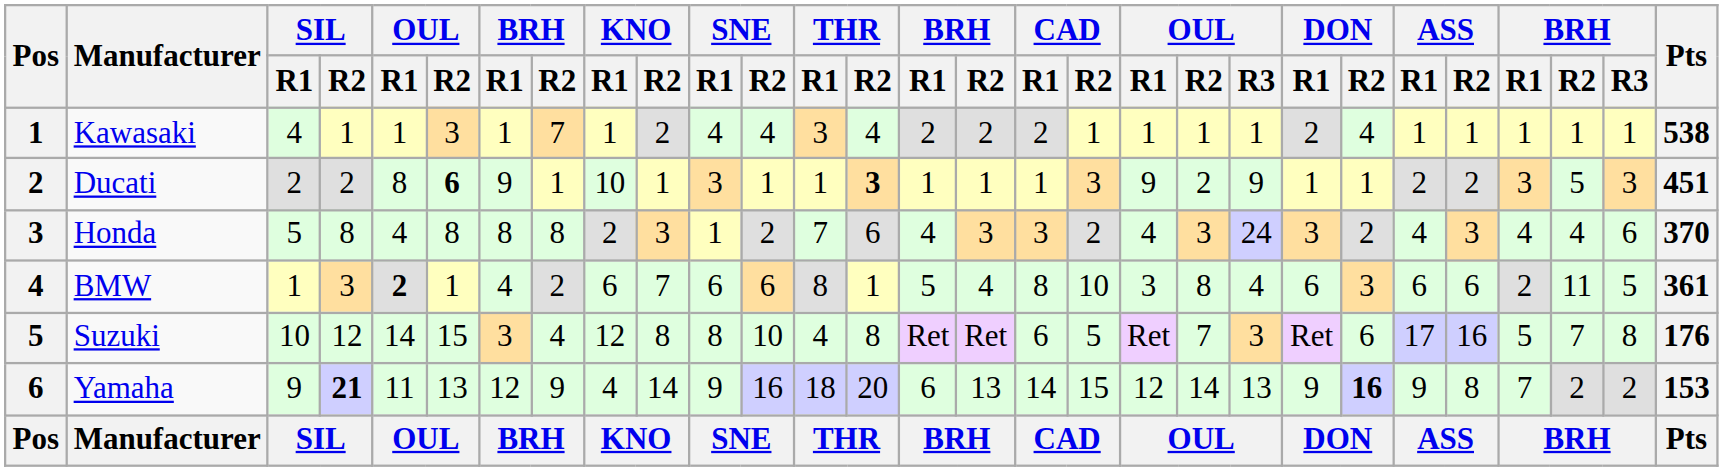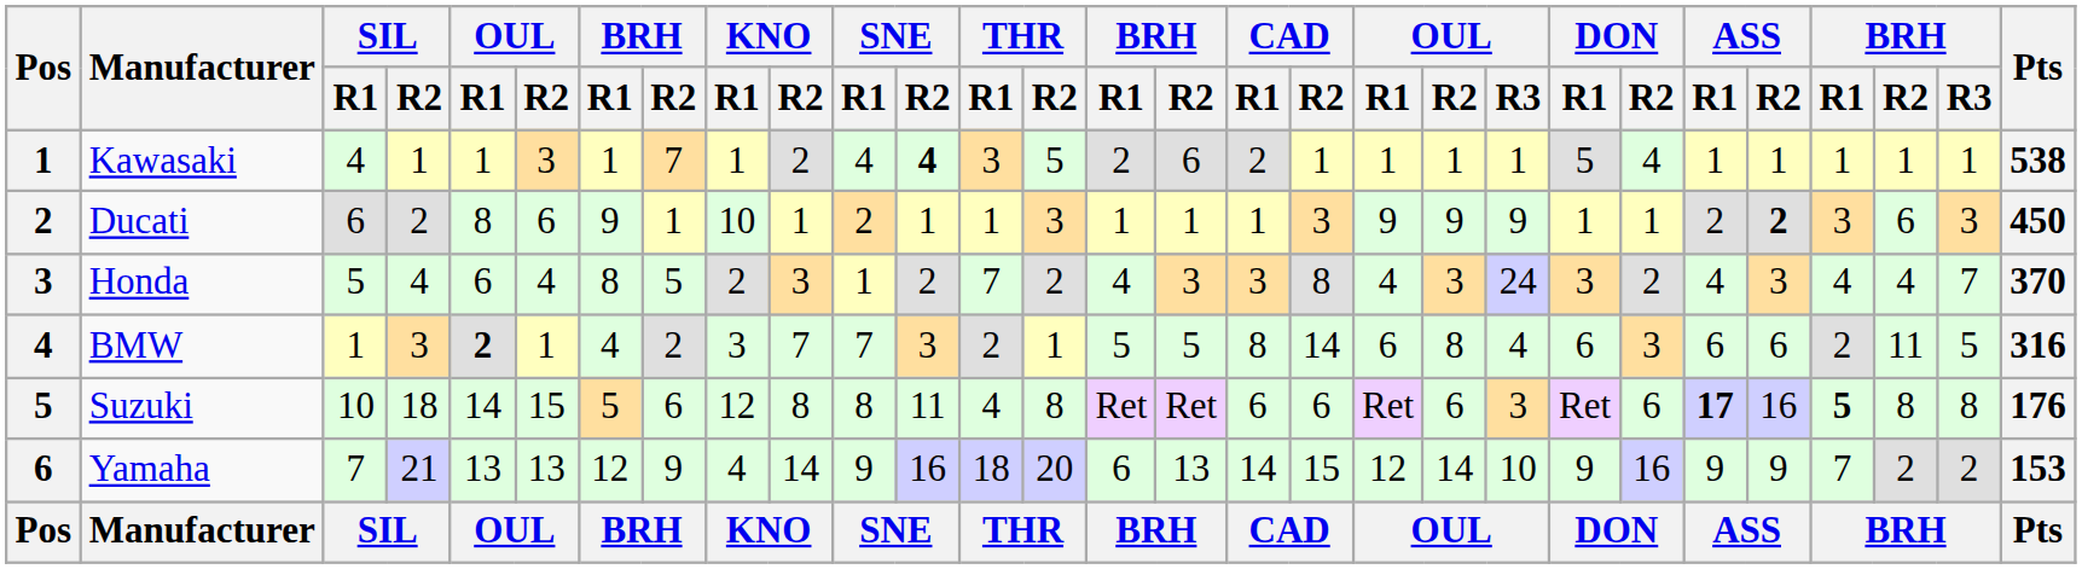Kawasaki | SNE / R2: normal -> bold
Kawasaki | THR / R2: 4 -> 5
Kawasaki | column 16: 2 -> 6
Kawasaki | DON / R1: 2 -> 5
Ducati | SIL / R1: 2 -> 6
Ducati | column 6: bold -> normal
Ducati | SNE / R1: 3 -> 2
Ducati | THR / R2: bold -> normal
Ducati | column 20: 2 -> 9
Ducati | ASS / R2: normal -> bold
Ducati | column 27: 5 -> 6
Ducati | Pts: 451 -> 450
Honda | SIL / R2: 8 -> 4
Honda | column 5: 4 -> 6
Honda | column 6: 8 -> 4
Honda | column 8: 8 -> 5
Honda | THR / R2: 6 -> 2
Honda | CAD / R2: 2 -> 8
Honda | BRH / R3: 6 -> 7
BMW | KNO / R1: 6 -> 3
BMW | SNE / R1: 6 -> 7
BMW | SNE / R2: 6 -> 3
BMW | THR / R1: 8 -> 2
BMW | column 16: 4 -> 5
BMW | CAD / R2: 10 -> 14
BMW | column 19: 3 -> 6
BMW | Pts: 361 -> 316
Suzuki | SIL / R2: 12 -> 18
Suzuki | column 7: 3 -> 5
Suzuki | column 8: 4 -> 6
Suzuki | SNE / R2: 10 -> 11
Suzuki | CAD / R2: 5 -> 6
Suzuki | column 20: 7 -> 6
Suzuki | ASS / R1: normal -> bold
Suzuki | column 26: normal -> bold
Suzuki | column 27: 7 -> 8
Yamaha | SIL / R1: 9 -> 7
Yamaha | SIL / R2: bold -> normal
Yamaha | column 5: 11 -> 13
Yamaha | OUL / R3: 13 -> 10
Yamaha | DON / R2: bold -> normal
Yamaha | ASS / R2: 8 -> 9
